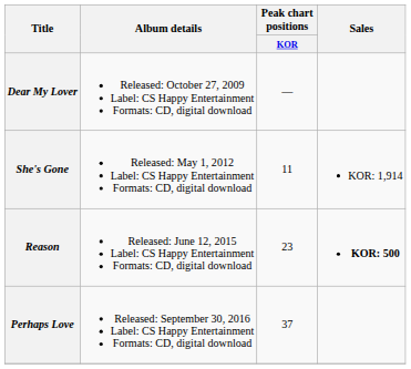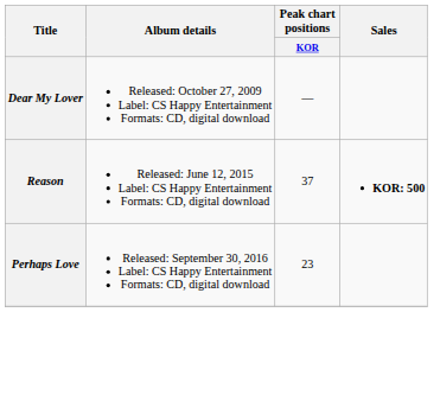- row: She's Gone | Released: May 1, 2012 Label: CS Happy Entertainment Formats: CD, digital download | 11 | KOR: 1,914
Reason | Peak chart positions / KOR: 23 -> 37
Perhaps Love | Peak chart positions / KOR: 37 -> 23
